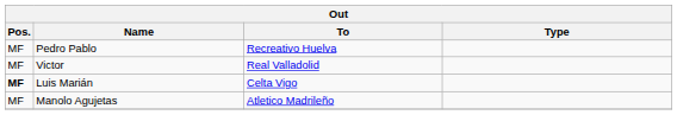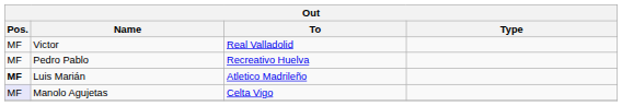rows swapped: Victor <-> Pedro Pablo
Luis Marián | To: Celta Vigo -> Atletico Madrileño
Manolo Agujetas | Pos.: no background -> lavender background
Manolo Agujetas | To: Atletico Madrileño -> Celta Vigo
